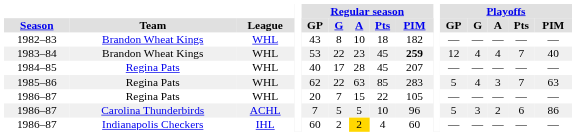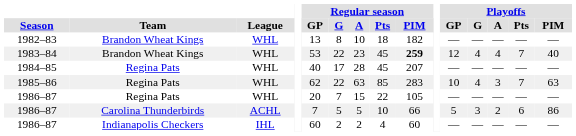1982–83 | Regular season / GP: 43 -> 13
1985–86 | Playoffs / GP: 5 -> 10
1986–87 / Carolina Thunderbirds | Regular season / PIM: 96 -> 66
1986–87 / Indianapolis Checkers | Regular season / A: gold background -> no background
